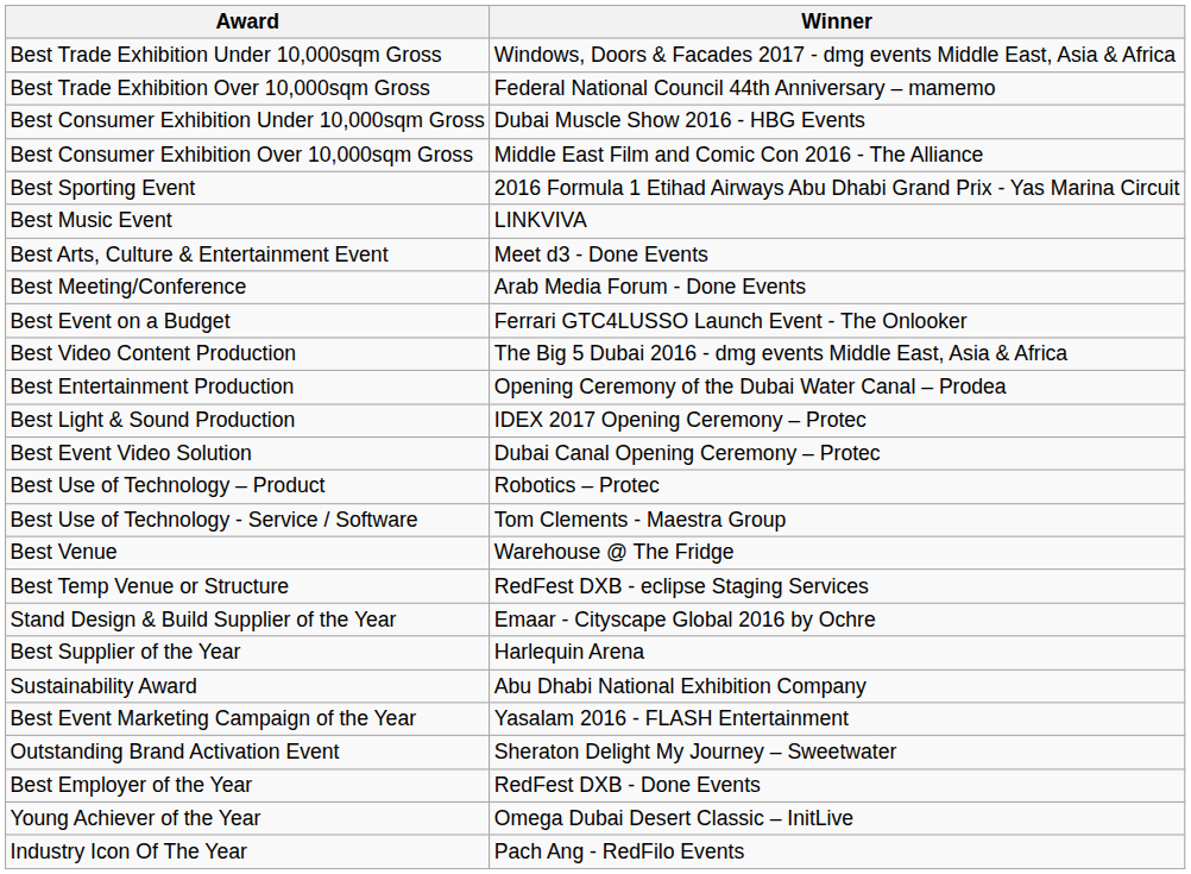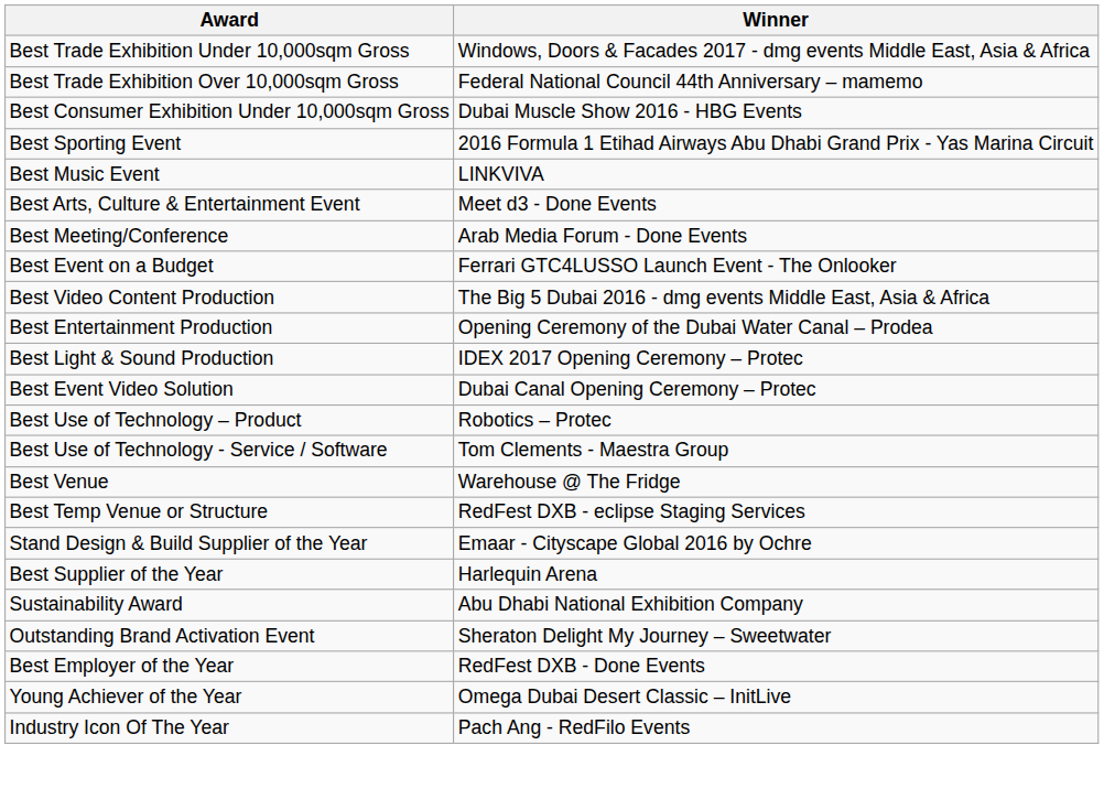- row: Best Consumer Exhibition Over 10,000sqm Gross | Middle East Film and Comic Con 2016 - The Alliance
- row: Best Event Marketing Campaign of the Year | Yasalam 2016 - FLASH Entertainment
